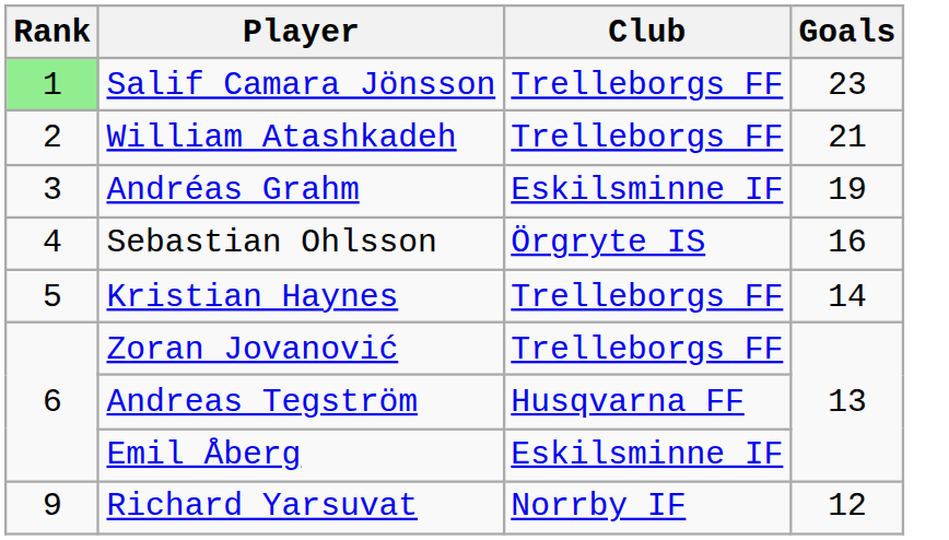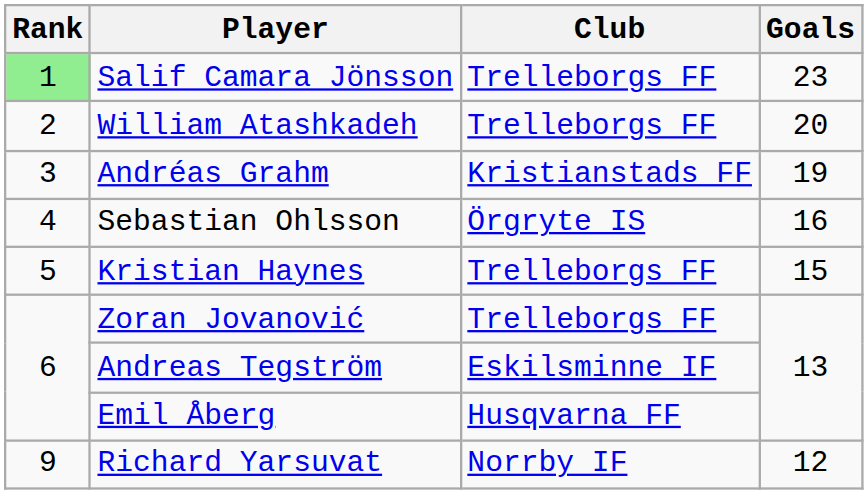William Atashkadeh | Goals: 21 -> 20
Andréas Grahm | Club: Eskilsminne IF -> Kristianstads FF
Kristian Haynes | Goals: 14 -> 15
Andreas Tegström | Club: Husqvarna FF -> Eskilsminne IF
Emil Åberg | Club: Eskilsminne IF -> Husqvarna FF
